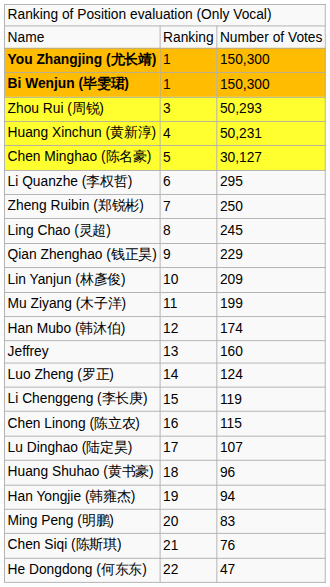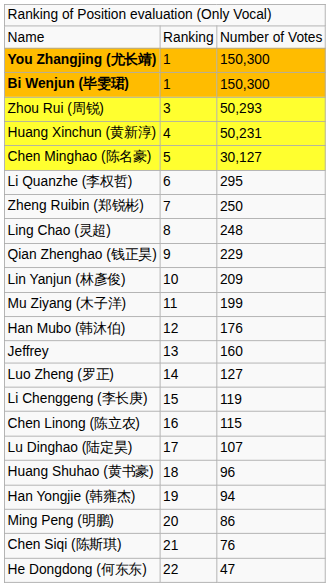Ling Chao (灵超) | column 3: 245 -> 248
Han Mubo (韩沐伯) | column 3: 174 -> 176
Luo Zheng (罗正) | column 3: 124 -> 127
Ming Peng (明鹏) | column 3: 83 -> 86
